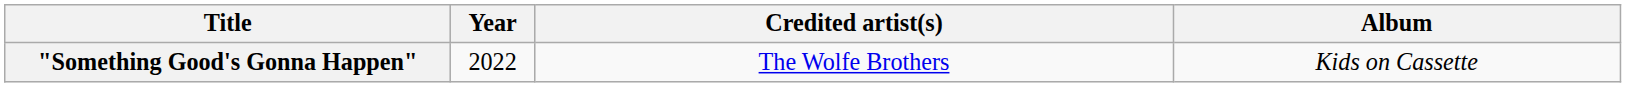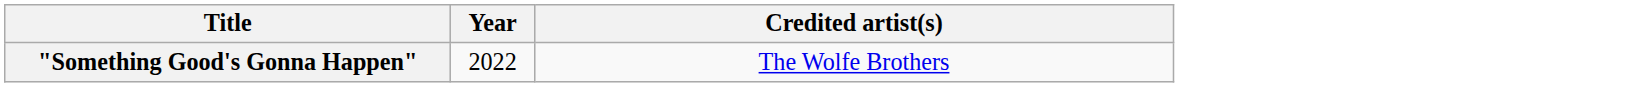- column: Album | Kids on Cassette
